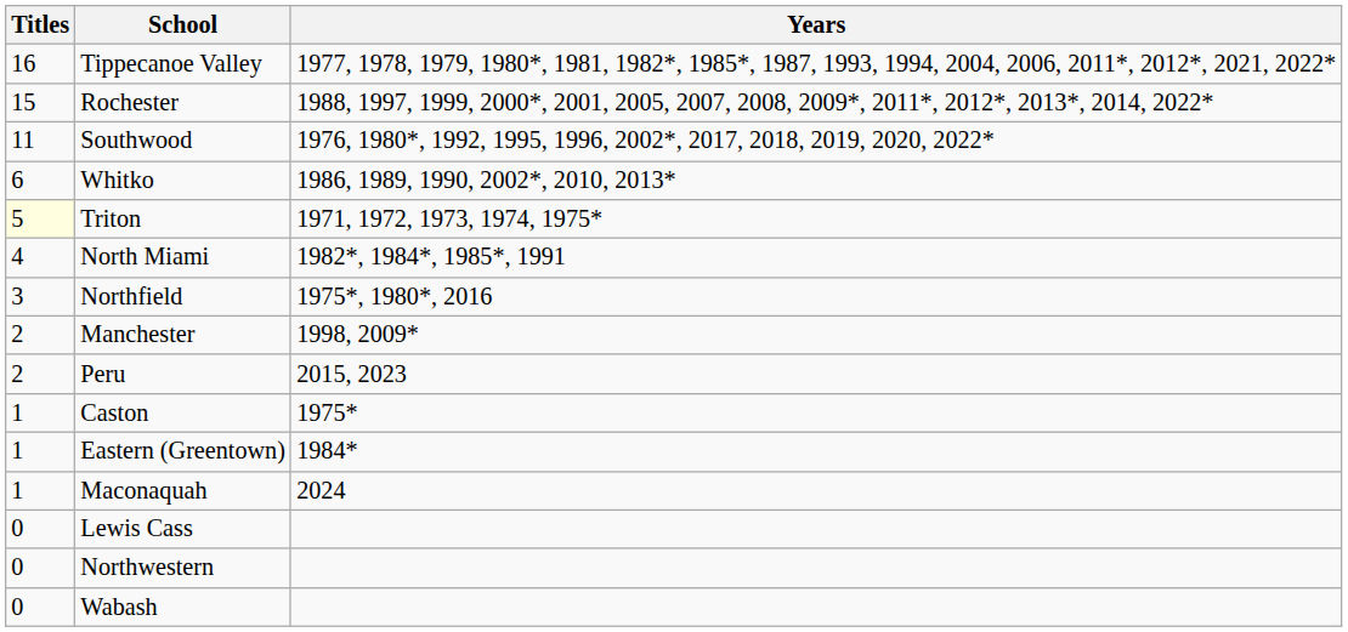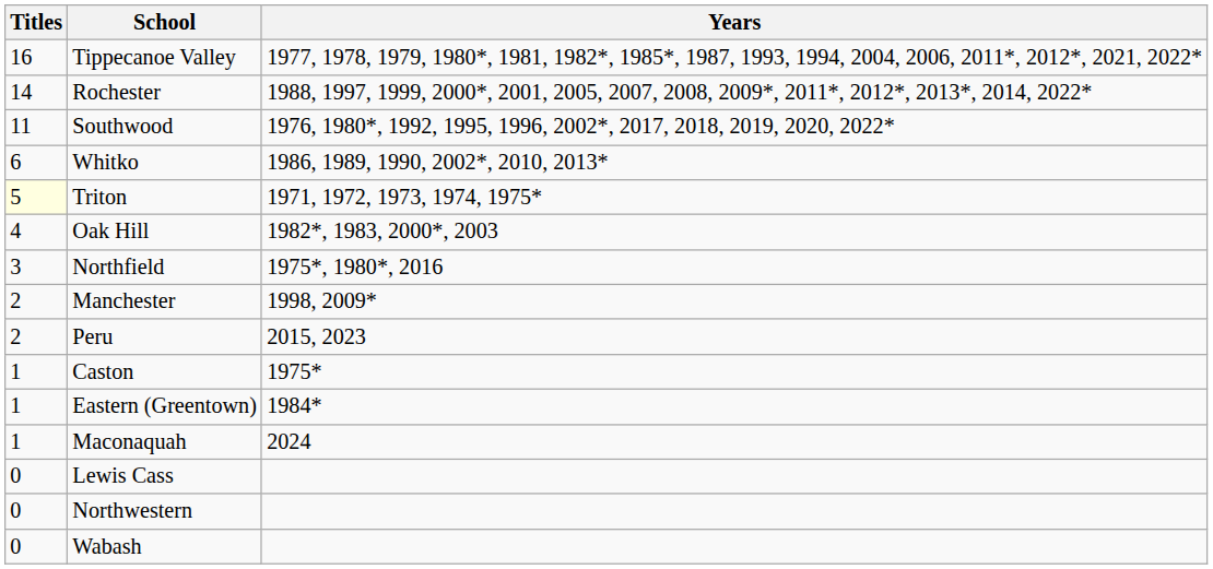Rochester | Titles: 15 -> 14
- row: 4 | North Miami | 1982*, 1984*, 1985*, 1991
+ row: 4 | Oak Hill | 1982*, 1983, 2000*, 2003
